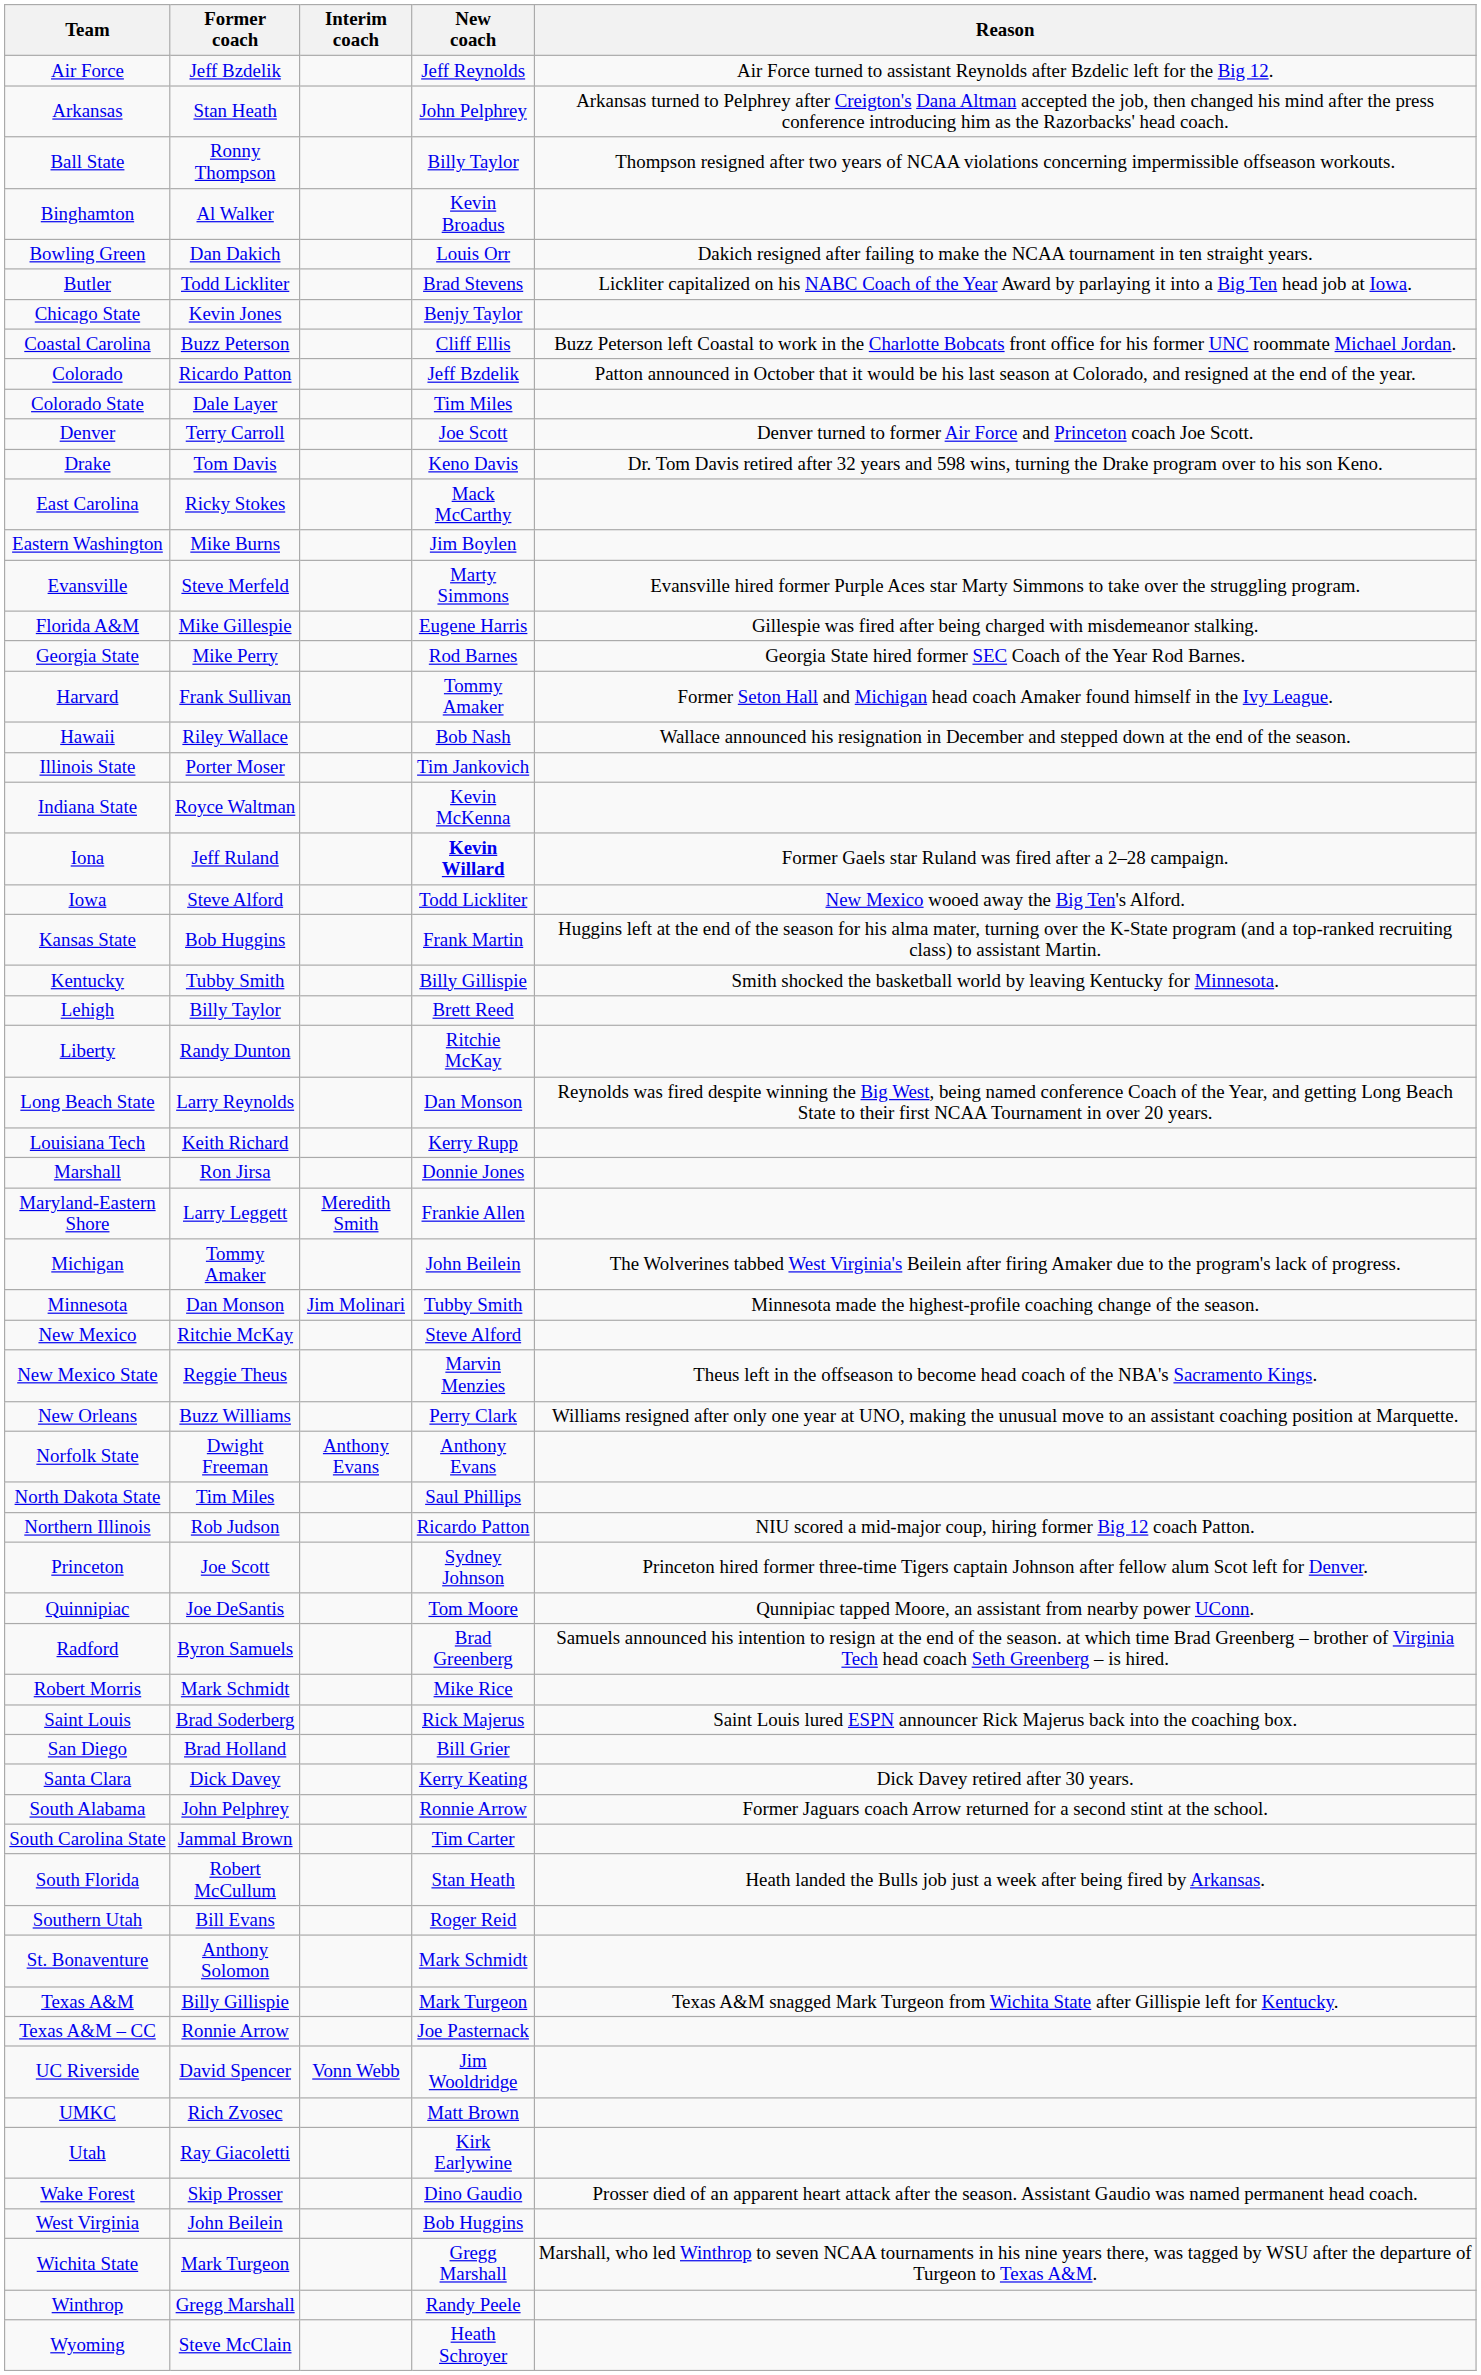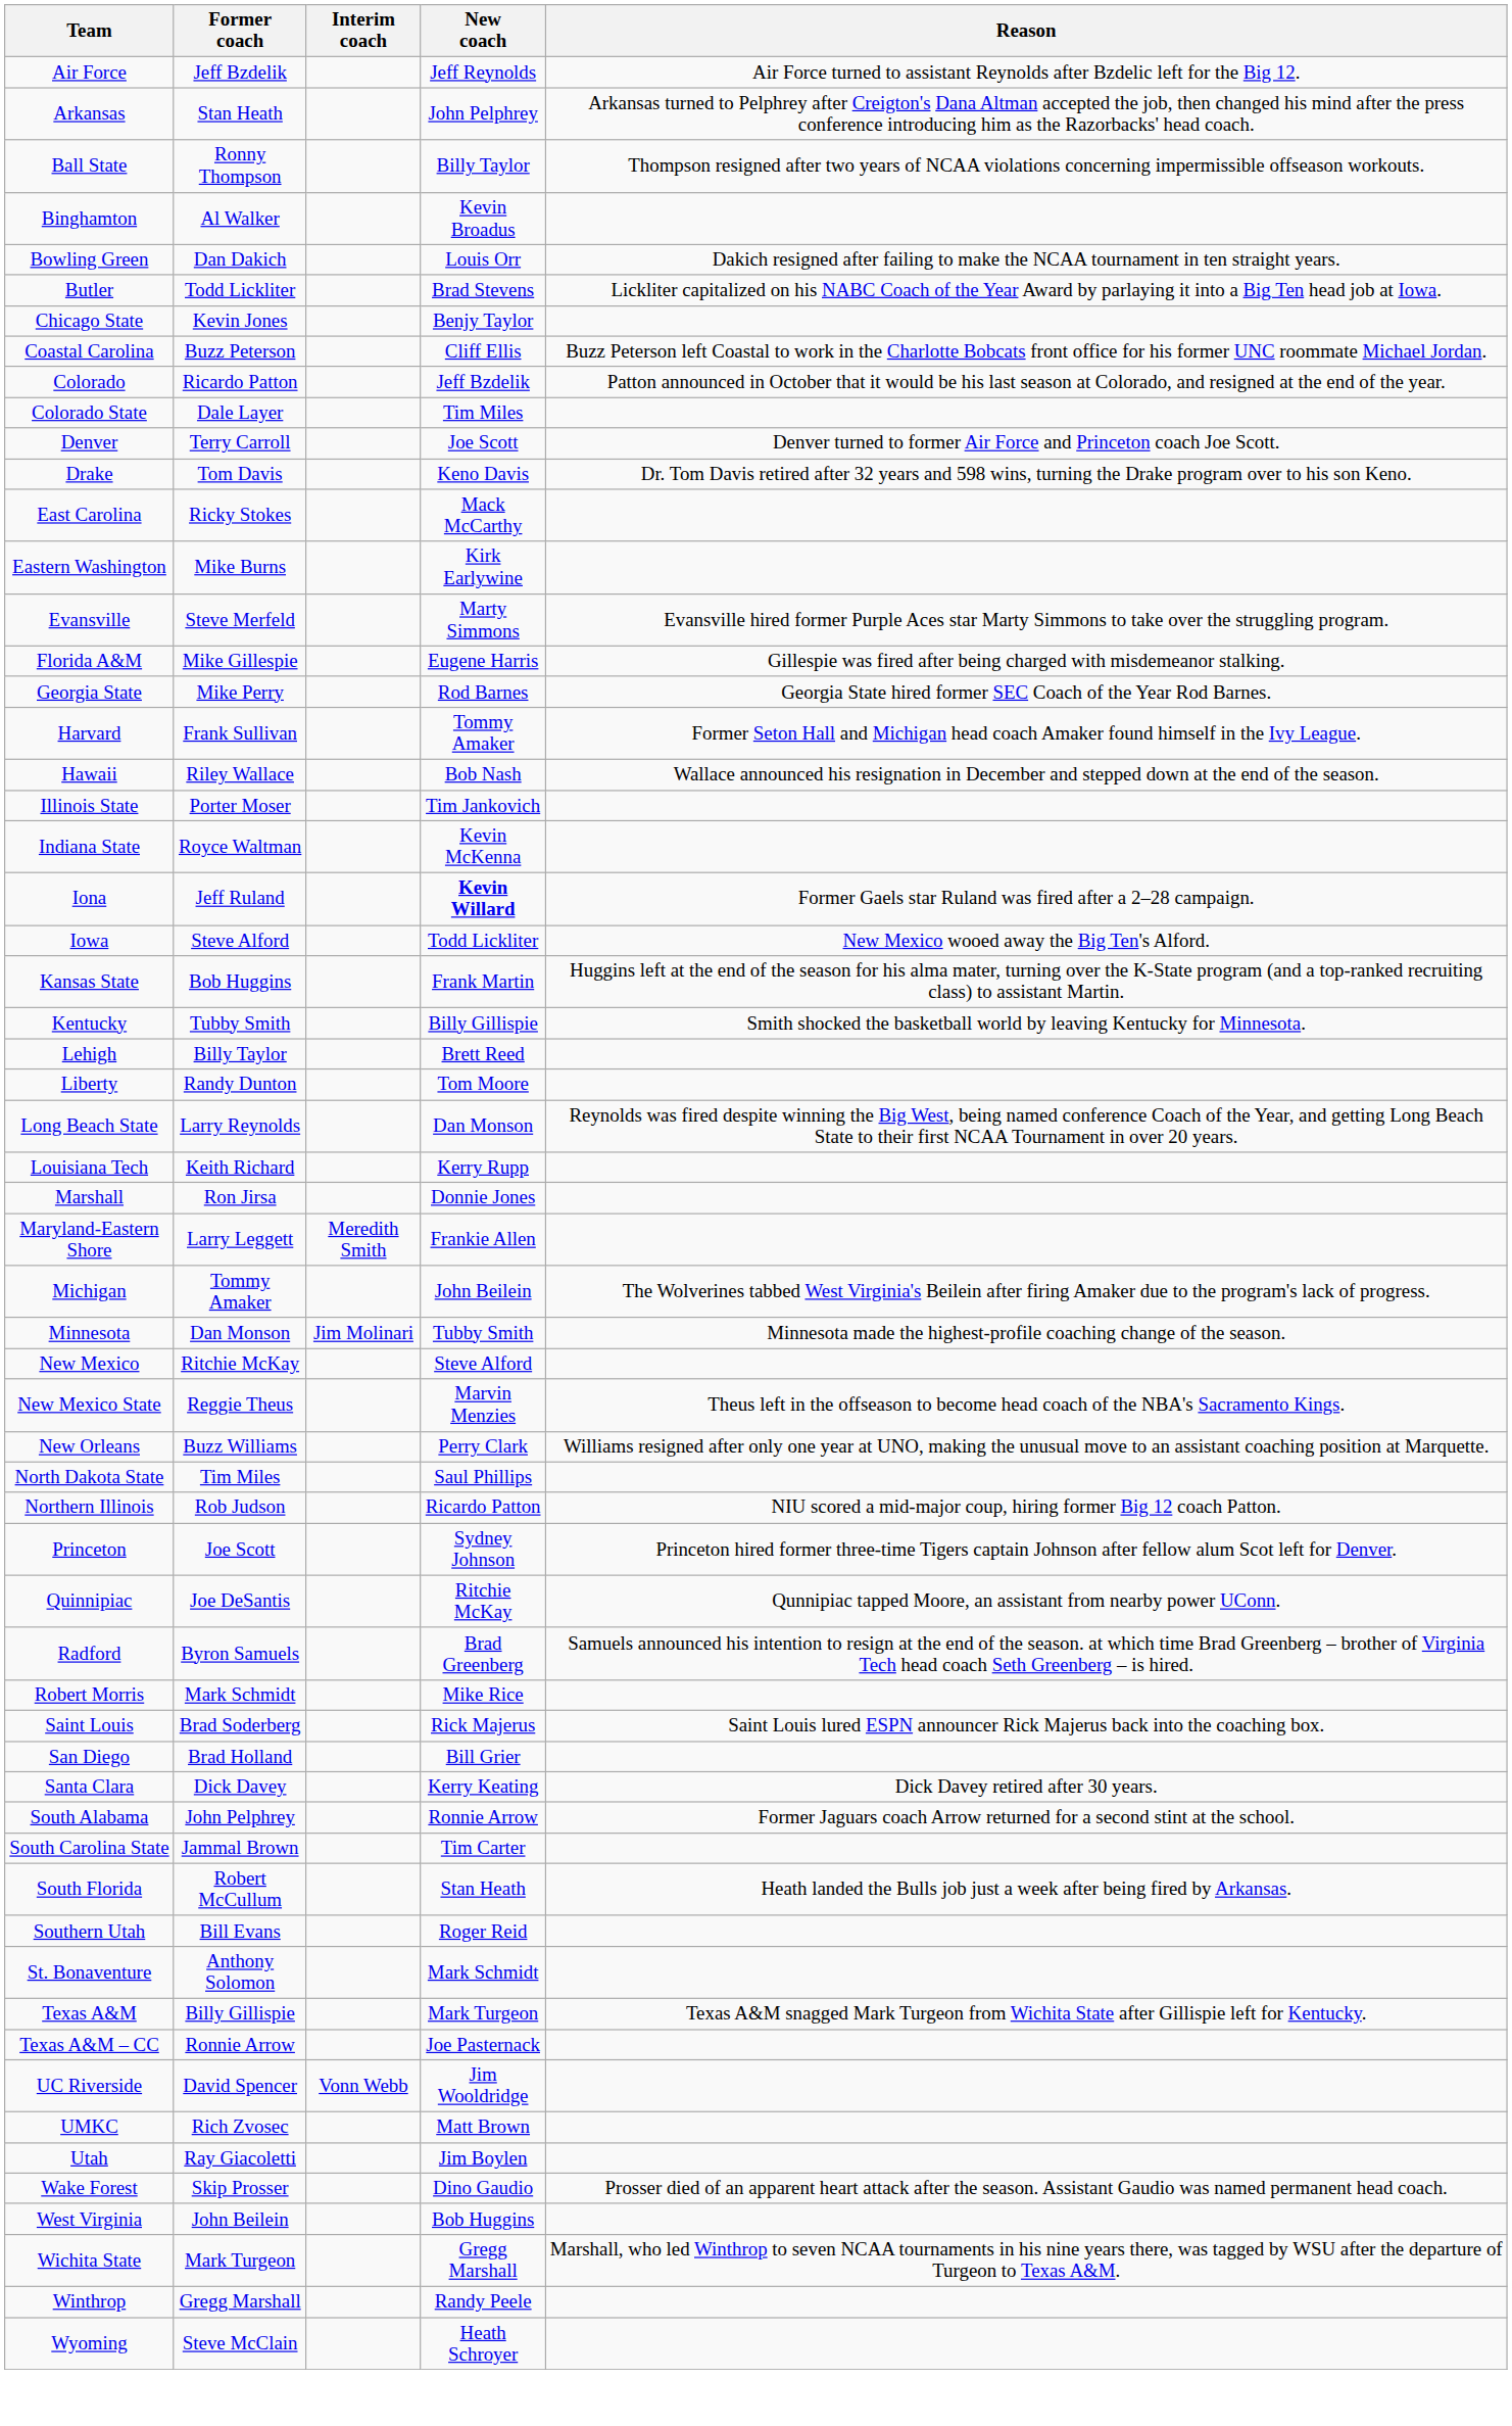Eastern Washington | New coach: Jim Boylen -> Kirk Earlywine
Liberty | New coach: Ritchie McKay -> Tom Moore
- row: Norfolk State | Dwight Freeman | Anthony Evans | Anthony Evans
Quinnipiac | New coach: Tom Moore -> Ritchie McKay
Utah | New coach: Kirk Earlywine -> Jim Boylen
